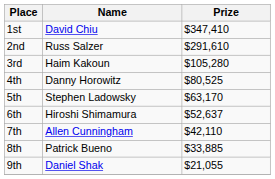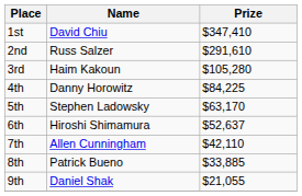4th | Prize: $80,525 -> $84,225
